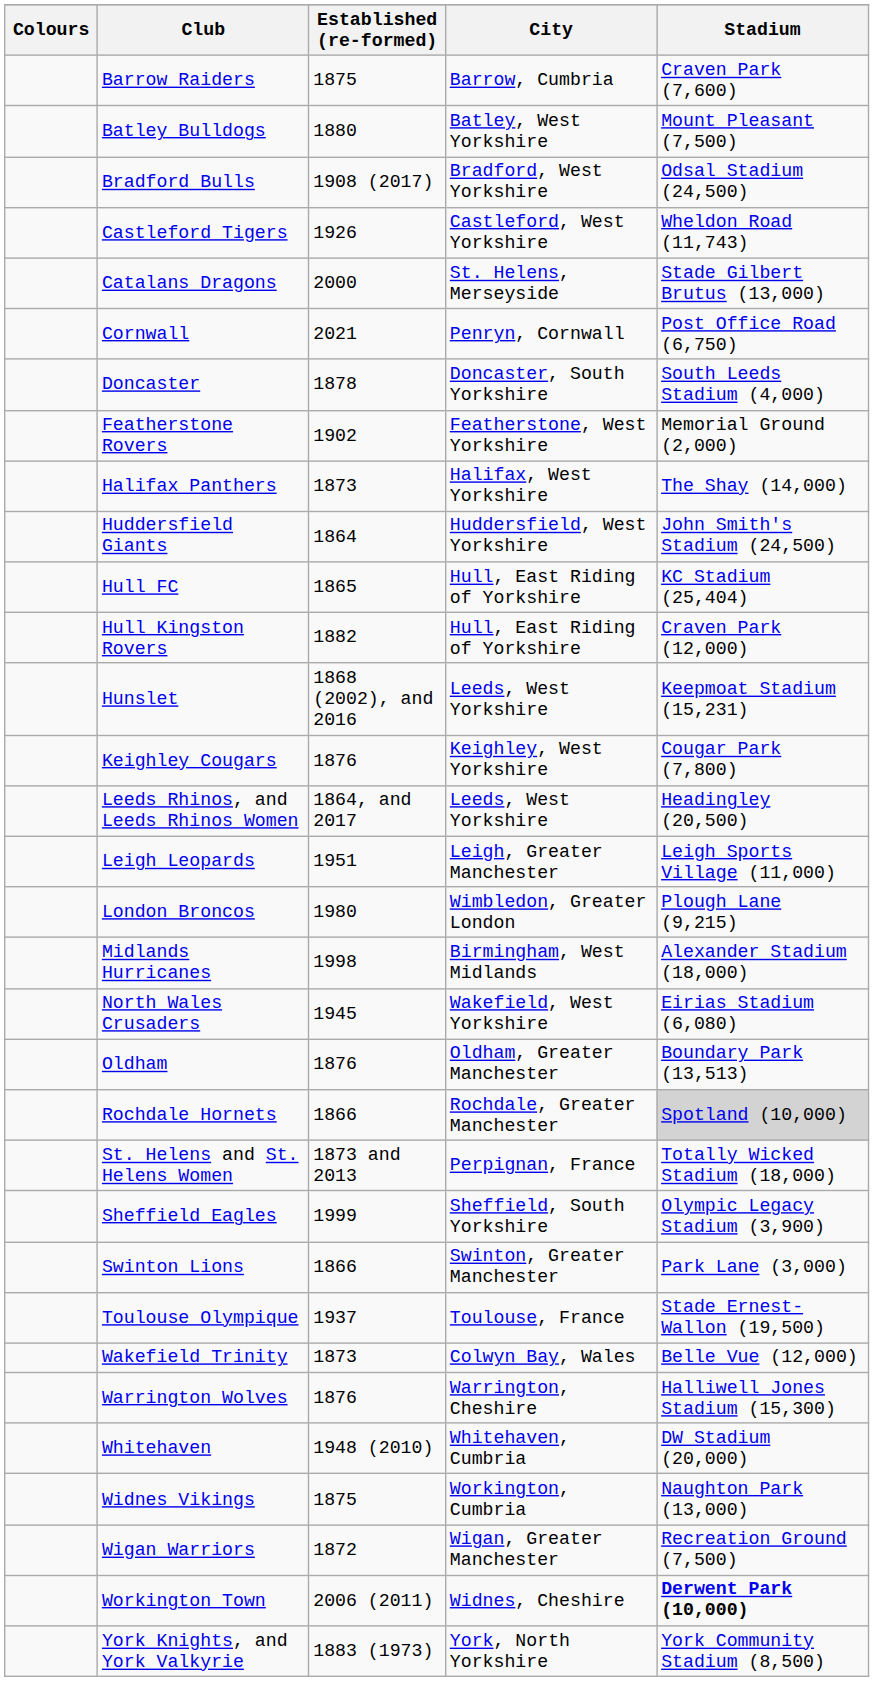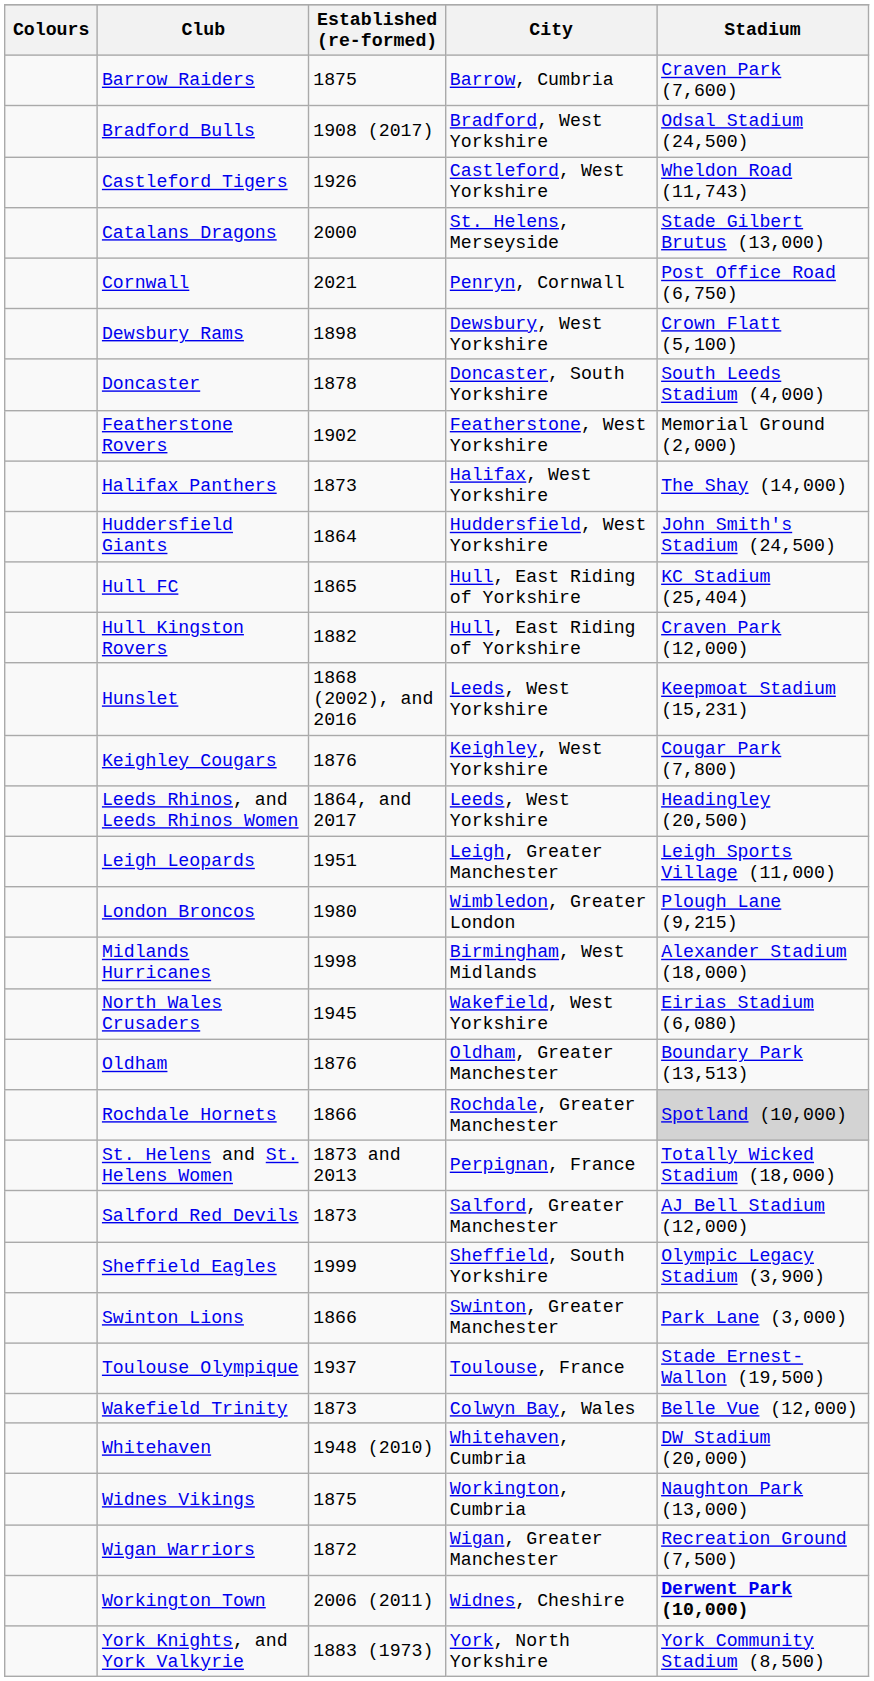- row: Batley Bulldogs | 1880 | Batley, West Yorkshire | Mount Pleasant (7,500)
+ row: Dewsbury Rams | 1898 | Dewsbury, West Yorkshire | Crown Flatt (5,100)
+ row: Salford Red Devils | 1873 | Salford, Greater Manchester | AJ Bell Stadium (12,000)
- row: Warrington Wolves | 1876 | Warrington, Cheshire | Halliwell Jones Stadium (15,300)
